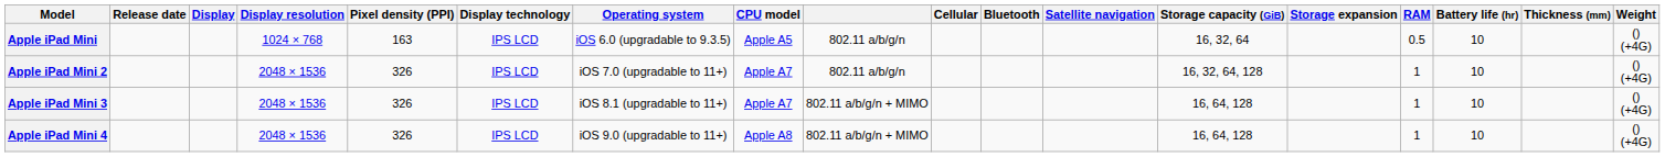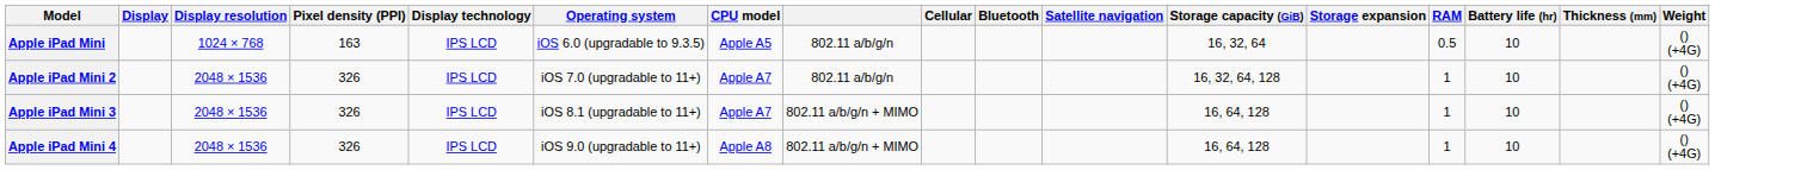- column: Release date
